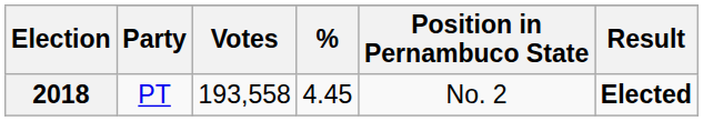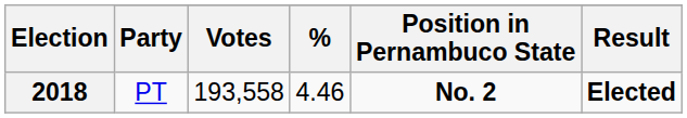2018 | %: 4.45 -> 4.46
2018 | Position in Pernambuco State: normal -> bold
